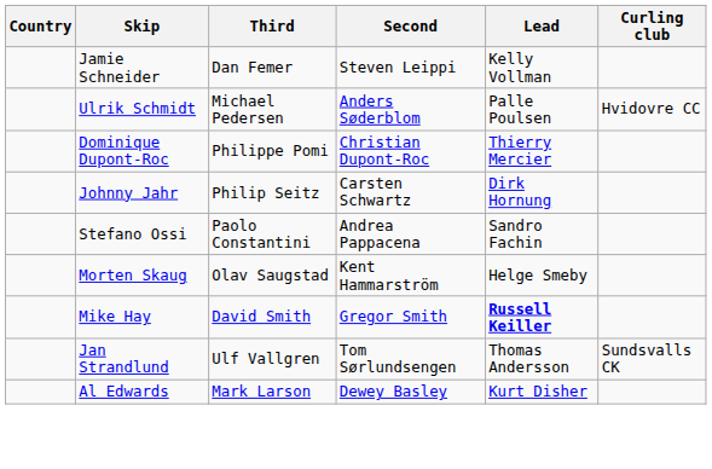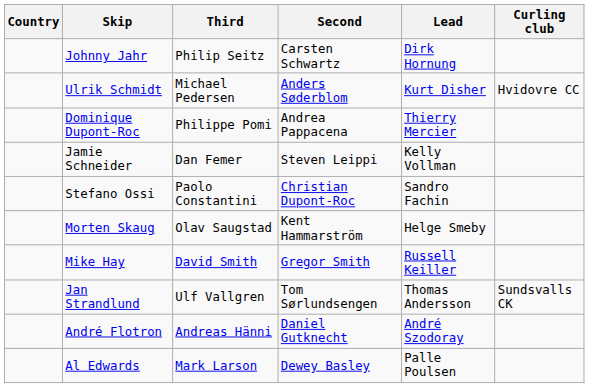rows swapped: Jamie Schneider <-> Johnny Jahr
Ulrik Schmidt | Lead: Palle Poulsen -> Kurt Disher
Dominique Dupont-Roc | Second: Christian Dupont-Roc -> Andrea Pappacena
Stefano Ossi | Second: Andrea Pappacena -> Christian Dupont-Roc
Mike Hay | Lead: bold -> normal
+ row: André Flotron | Andreas Hänni | Daniel Gutknecht | André Szodoray
Al Edwards | Lead: Kurt Disher -> Palle Poulsen
